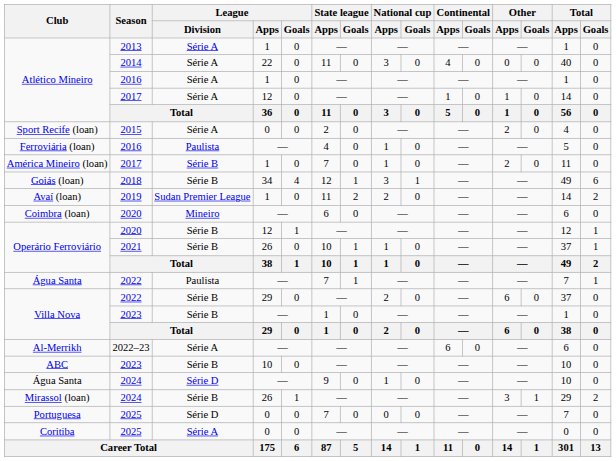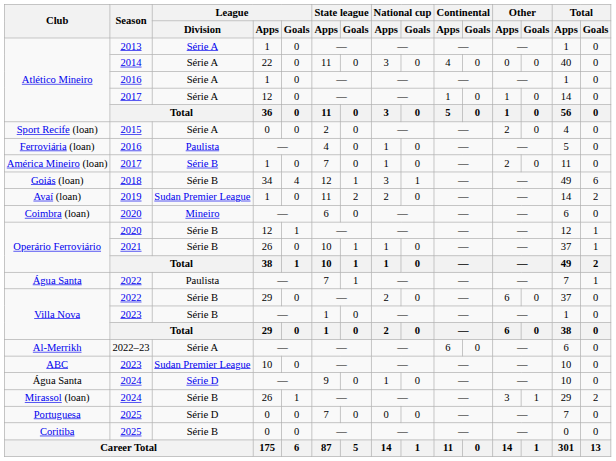ABC | League / Division: Série B -> Sudan Premier League
Coritiba | League / Division: Série A -> Série B
